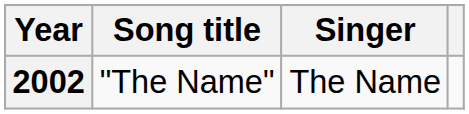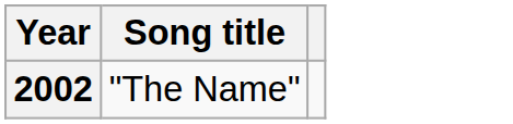- column: Singer | The Name
